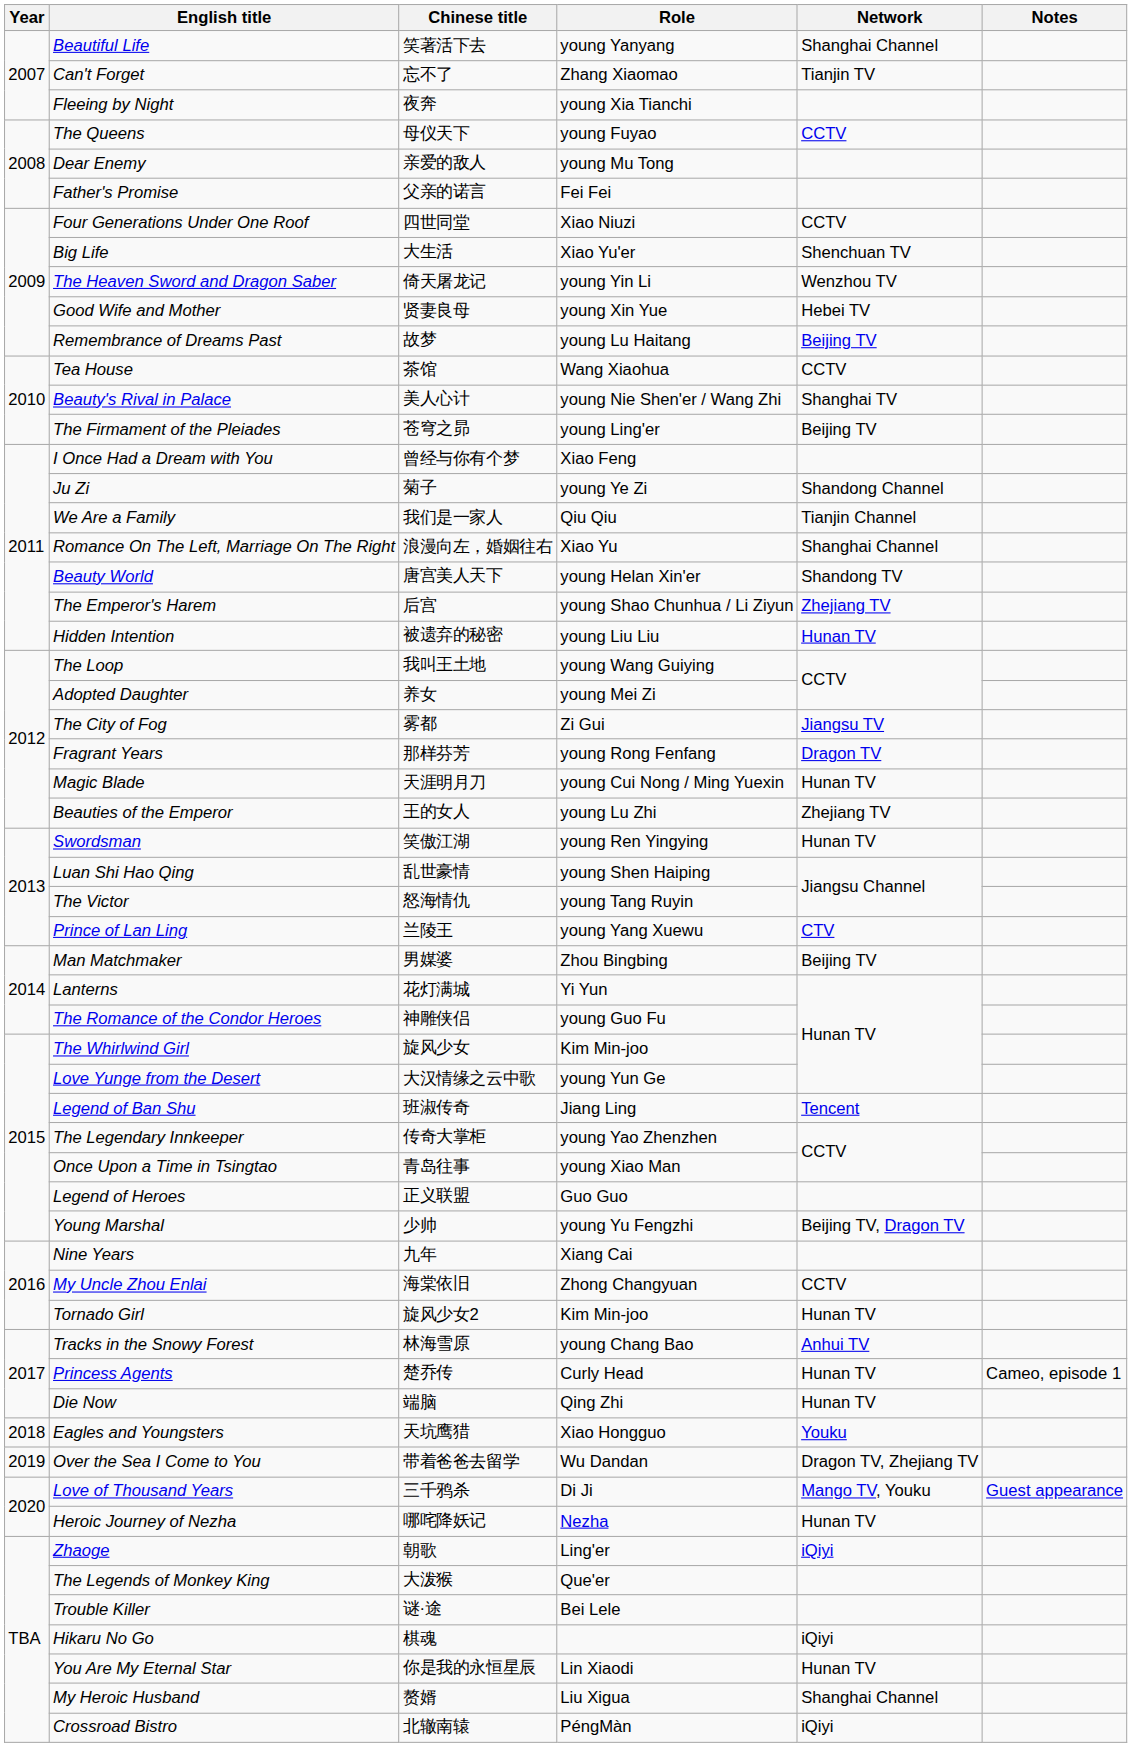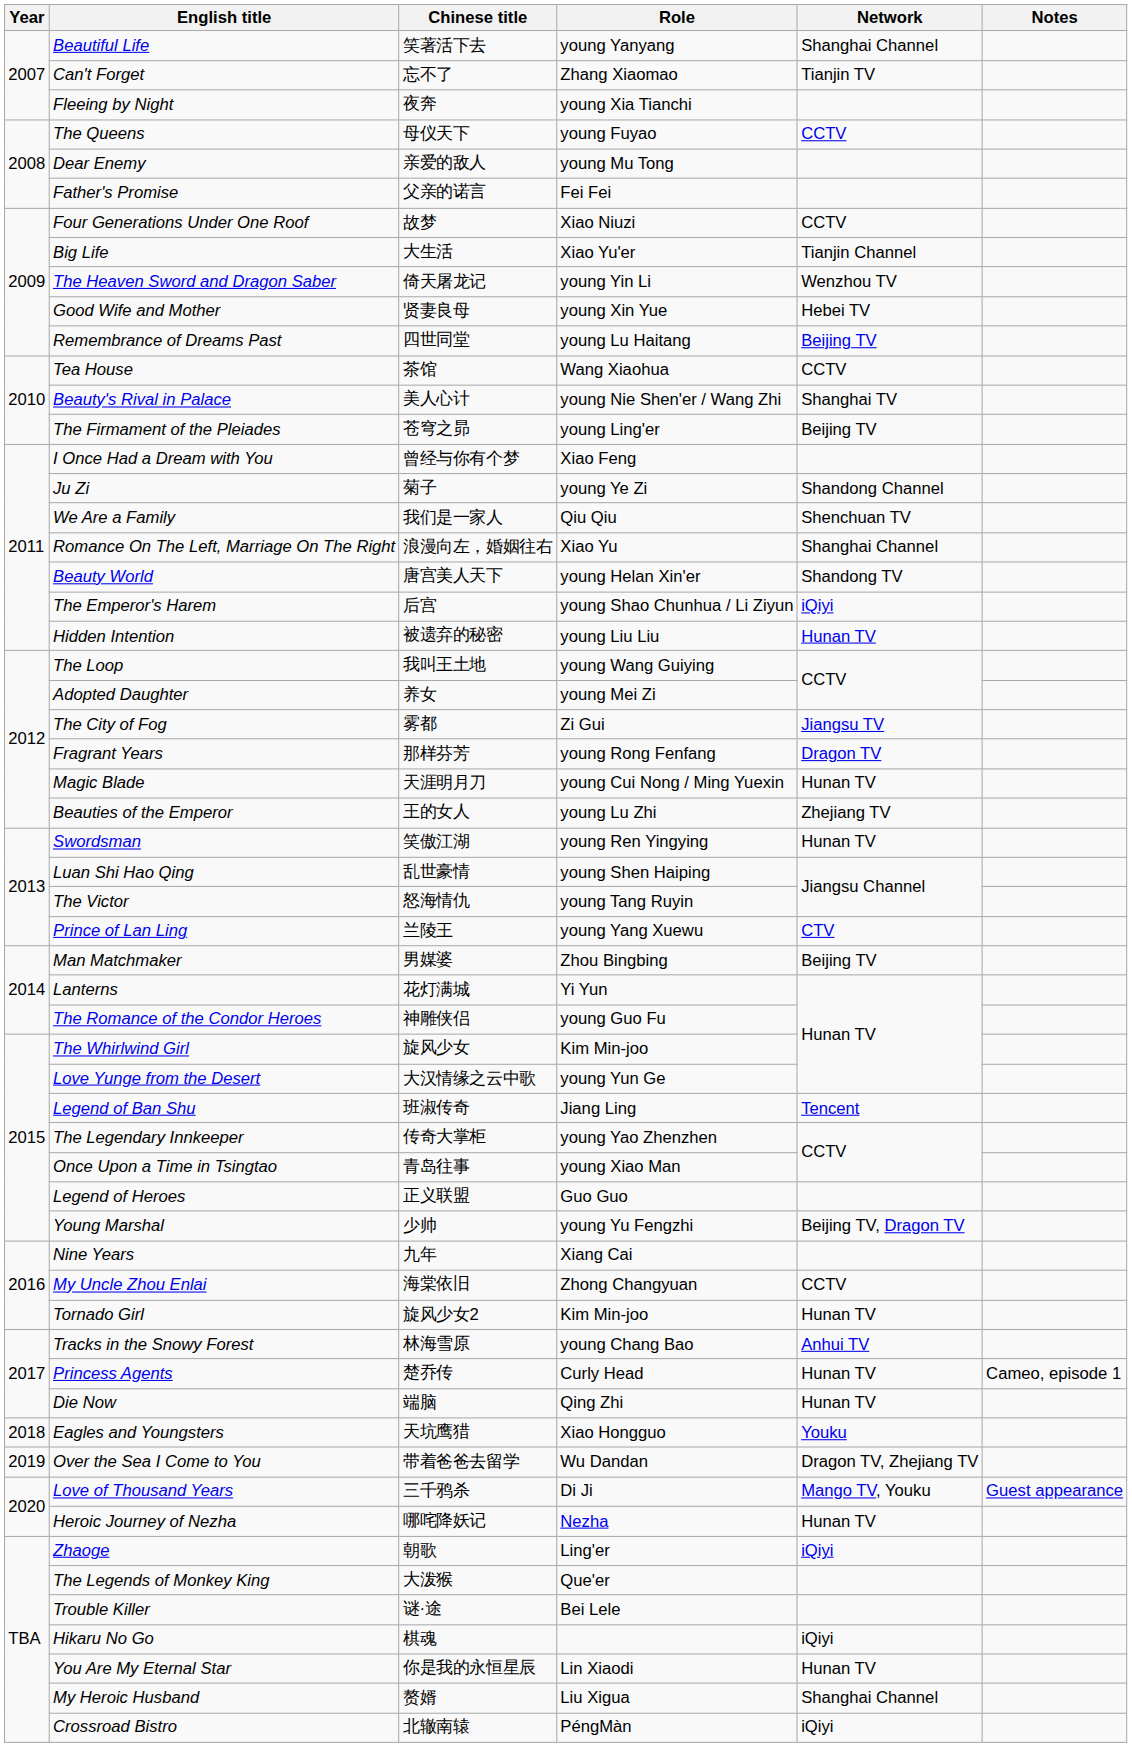Four Generations Under One Roof | Chinese title: 四世同堂 -> 故梦
Big Life | Network: Shenchuan TV -> Tianjin Channel
Remembrance of Dreams Past | Chinese title: 故梦 -> 四世同堂
We Are a Family | Network: Tianjin Channel -> Shenchuan TV
The Emperor's Harem | Network: Zhejiang TV -> iQiyi
